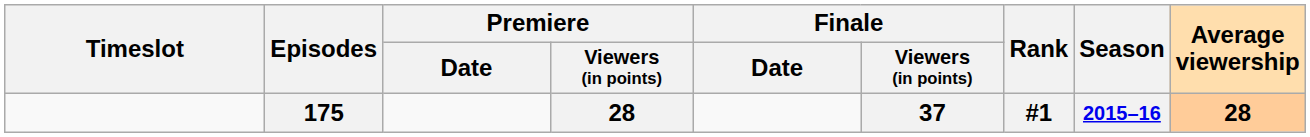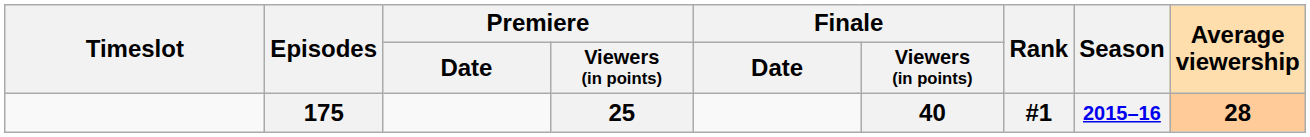175 | Premiere / Viewers (in points): 28 -> 25
175 | Finale / Viewers (in points): 37 -> 40
